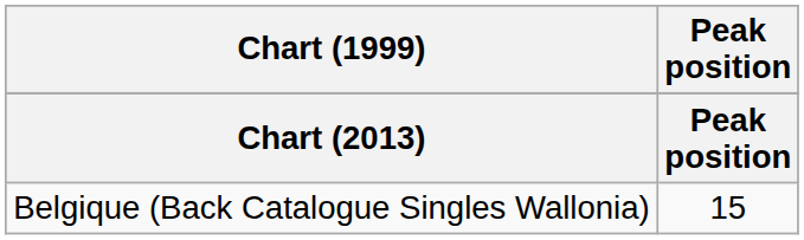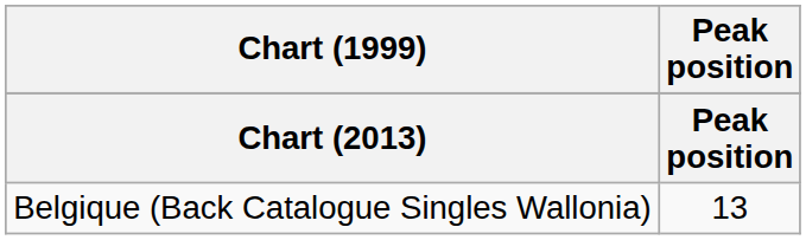Belgique (Back Catalogue Singles Wallonia) | Peak position: 15 -> 13
